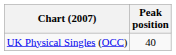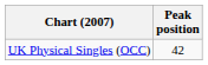UK Physical Singles (OCC) | Peak position: 40 -> 42
